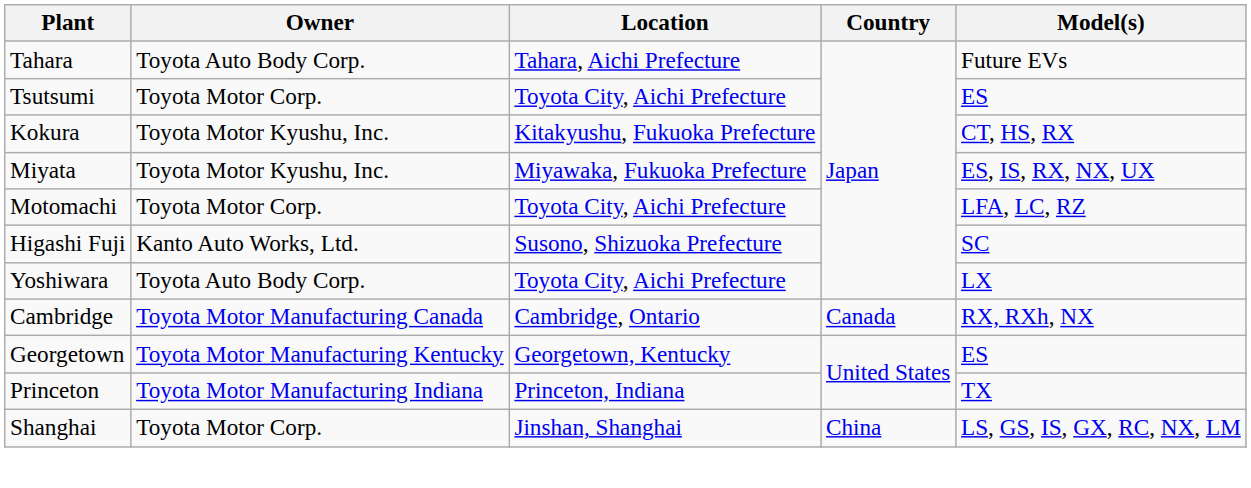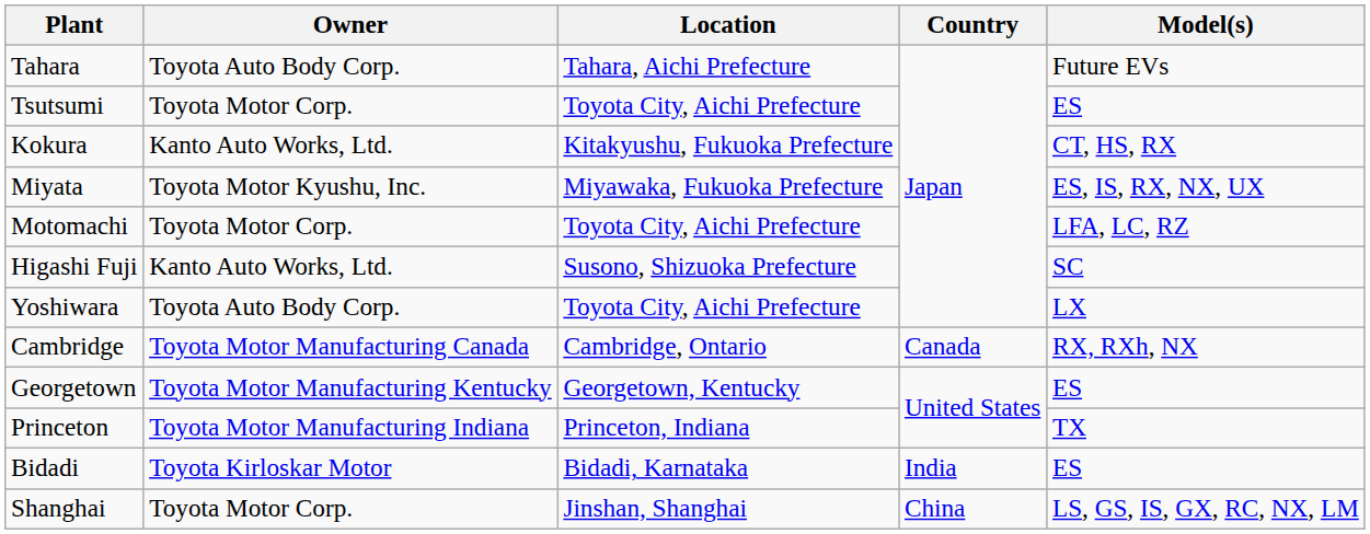Kokura | Owner: Toyota Motor Kyushu, Inc. -> Kanto Auto Works, Ltd.
+ row: Bidadi | Toyota Kirloskar Motor | Bidadi, Karnataka | India | ES
